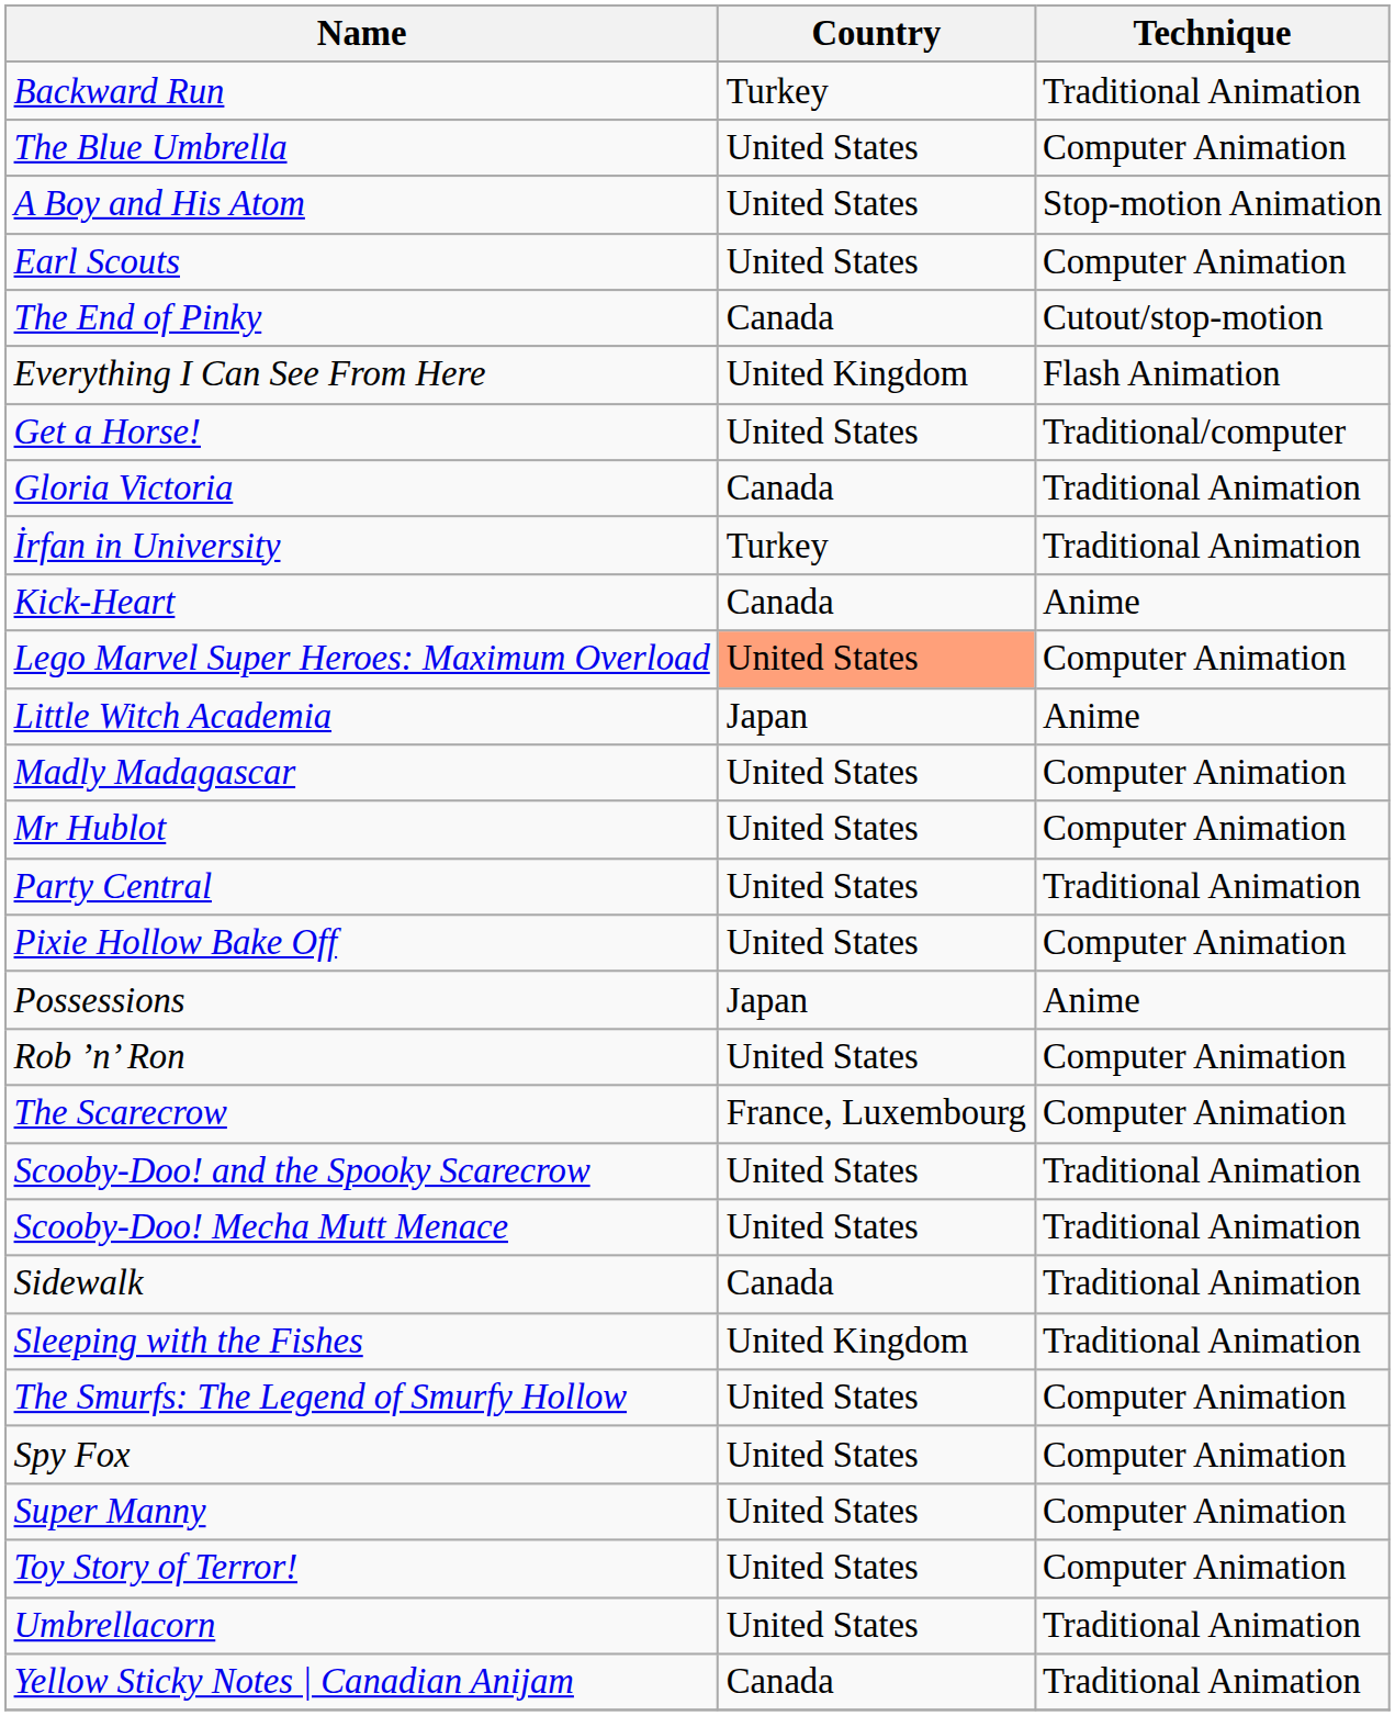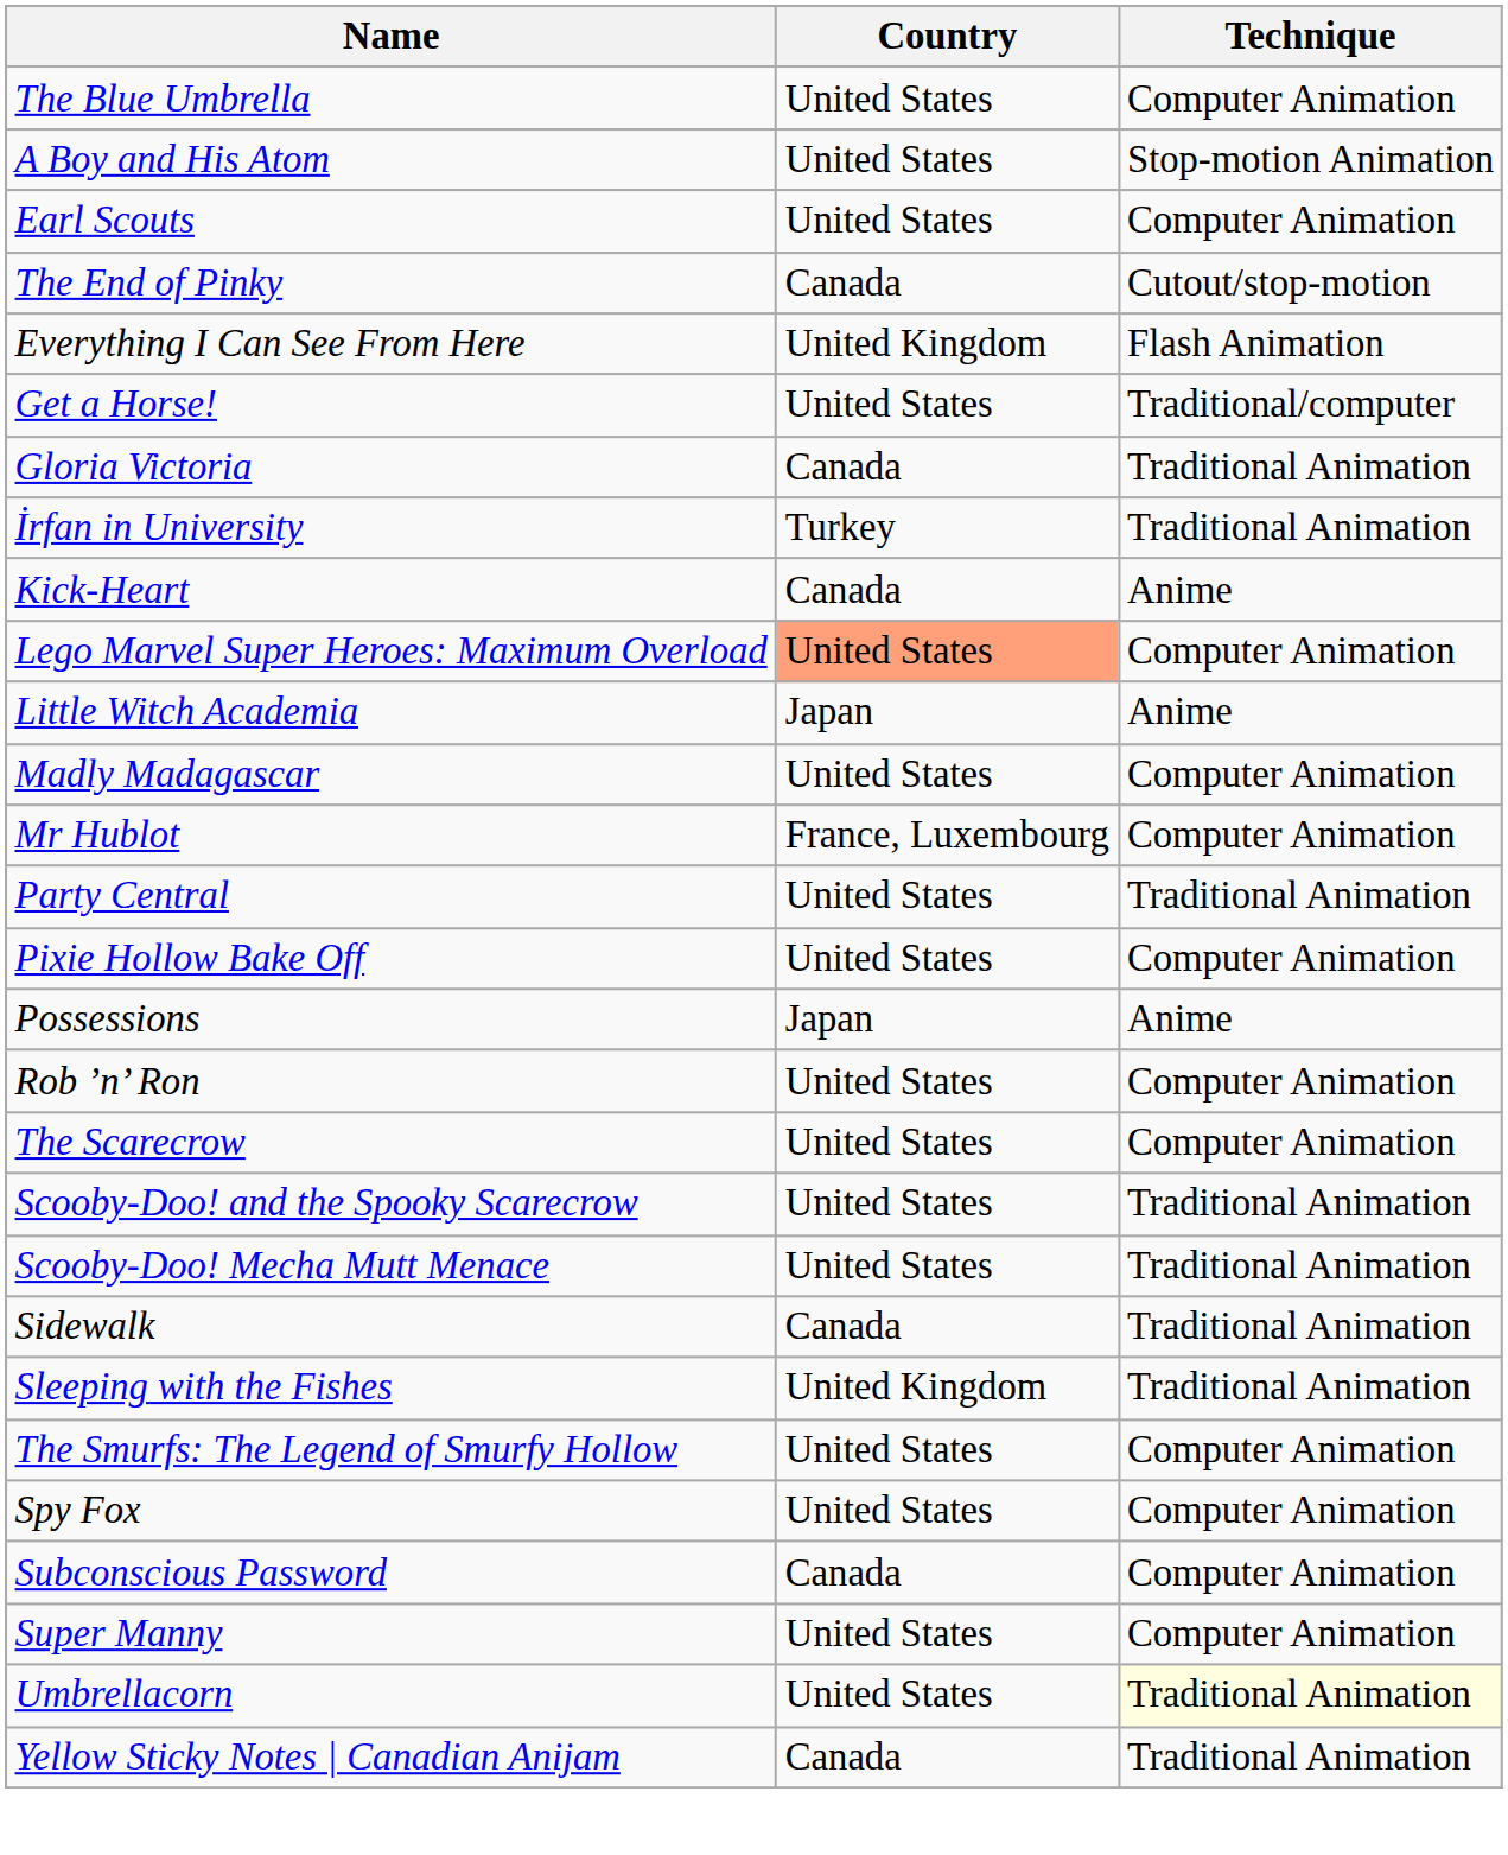- row: Backward Run | Turkey | Traditional Animation
Mr Hublot | Country: United States -> France, Luxembourg
The Scarecrow | Country: France, Luxembourg -> United States
+ row: Subconscious Password | Canada | Computer Animation
- row: Toy Story of Terror! | United States | Computer Animation
Umbrellacorn | Technique: no background -> lightyellow background
